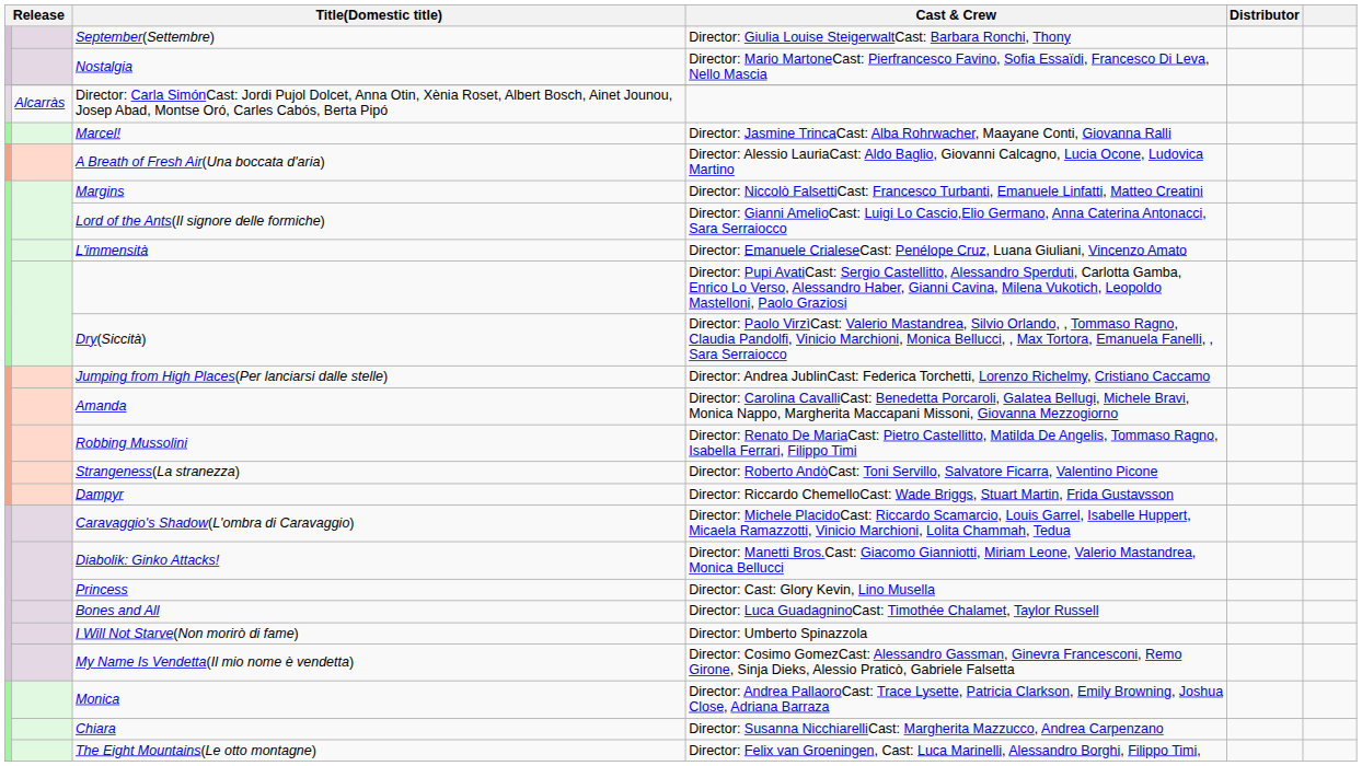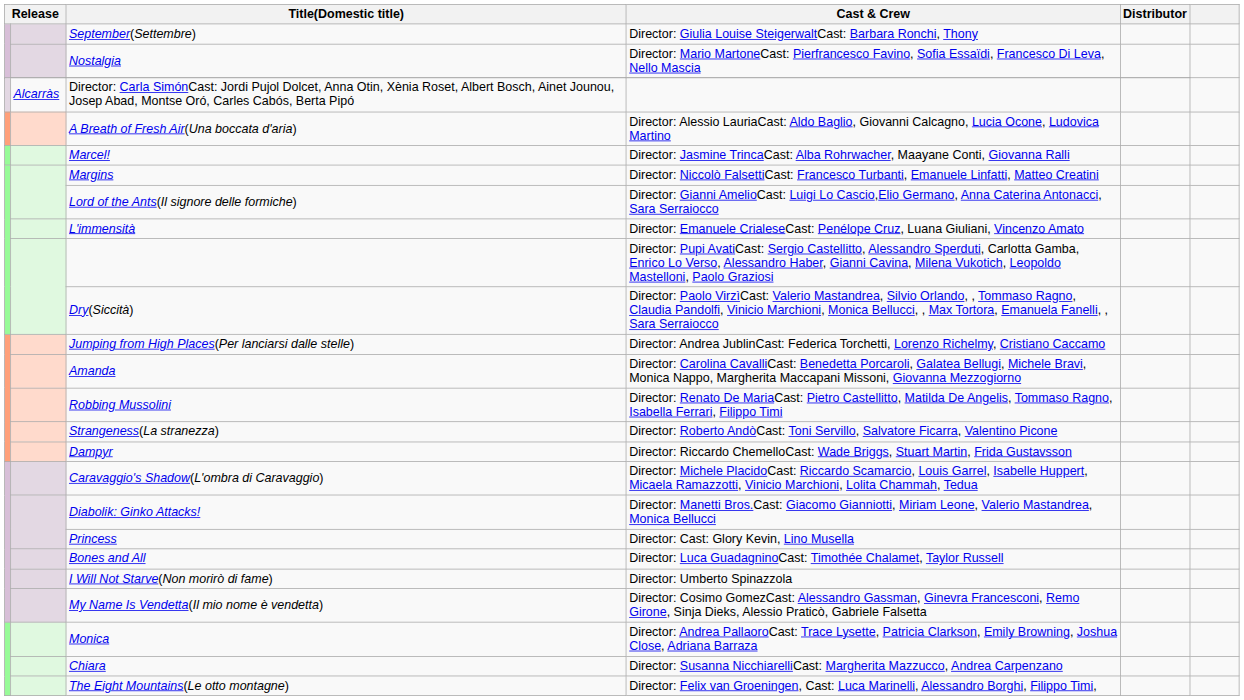rows swapped: Marcel! <-> A Breath of Fresh Air(Una boccata d'aria)
